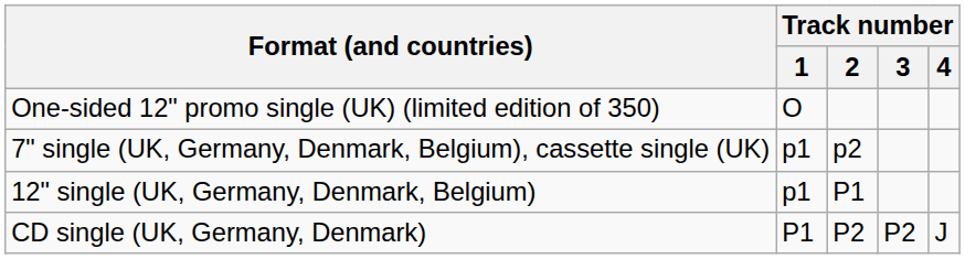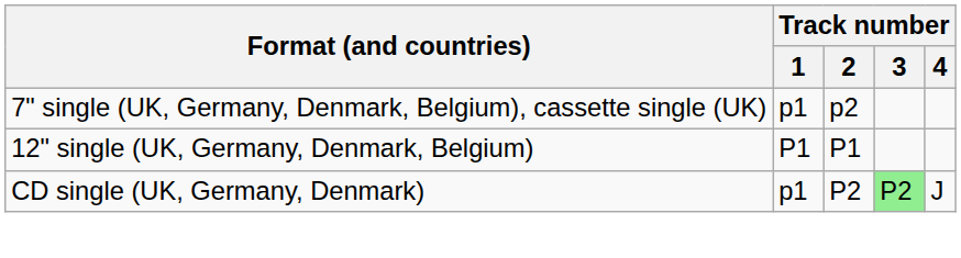- row: One-sided 12" promo single (UK) (limited edition of 350) | O
12" single (UK, Germany, Denmark, Belgium) | Track number / 1: p1 -> P1
CD single (UK, Germany, Denmark) | Track number / 1: P1 -> p1
CD single (UK, Germany, Denmark) | Track number / 3: no background -> lightgreen background
